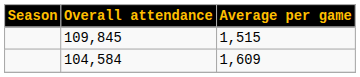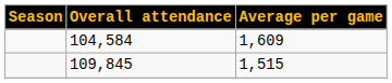rows swapped: 109,845 <-> 104,584
